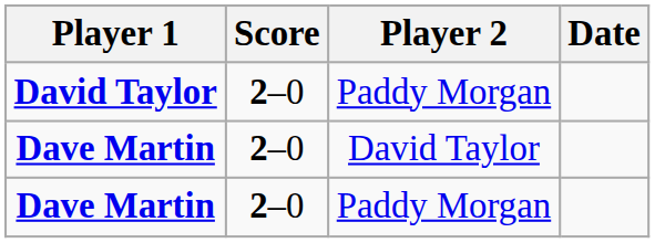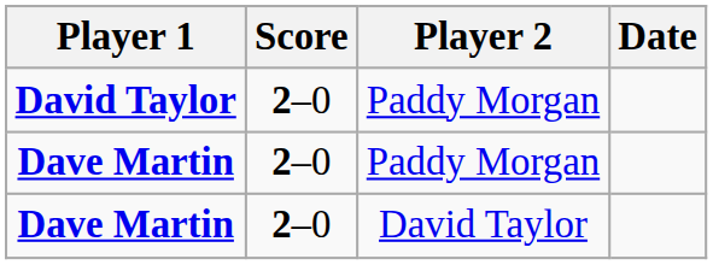rows swapped: Dave Martin / David Taylor <-> Dave Martin / Paddy Morgan
